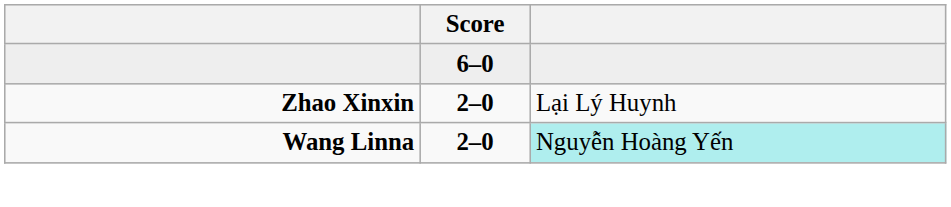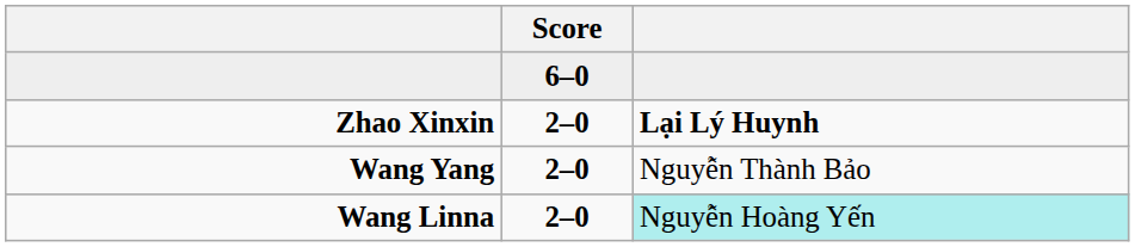Zhao Xinxin | column 3: normal -> bold
+ row: Wang Yang | 2–0 | Nguyễn Thành Bảo
